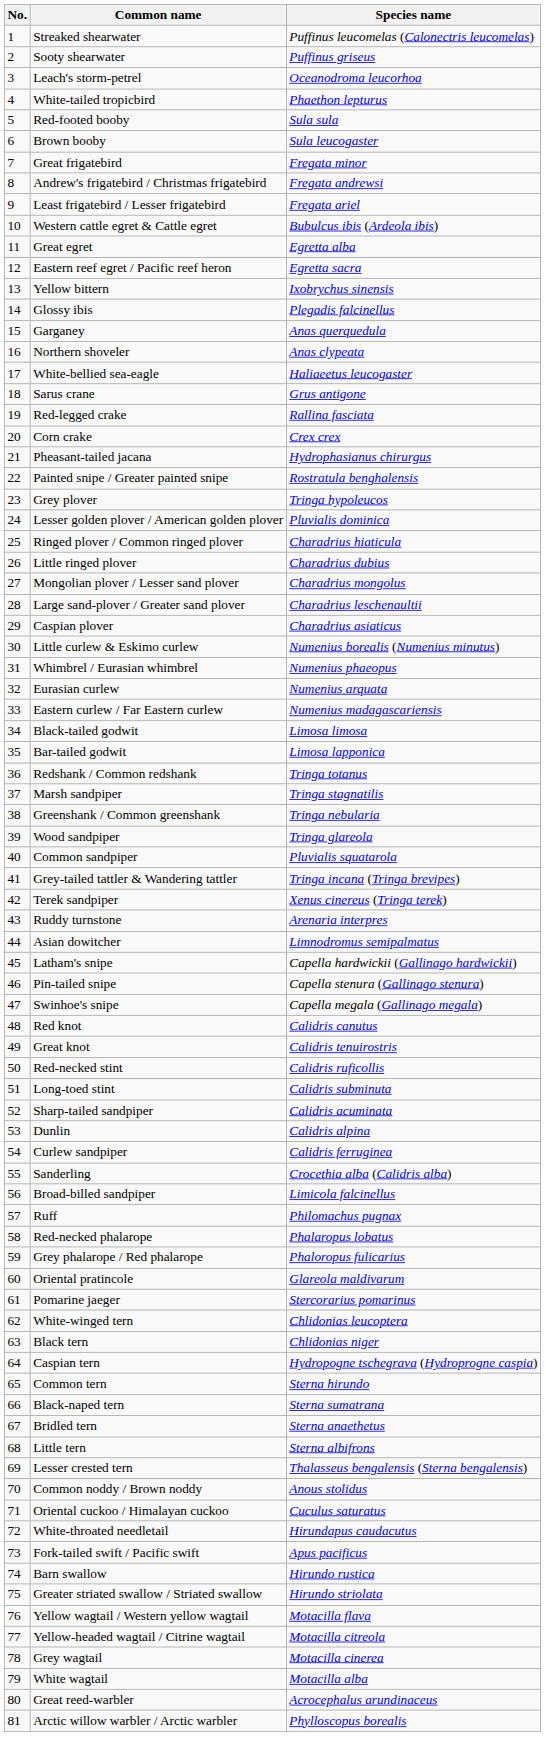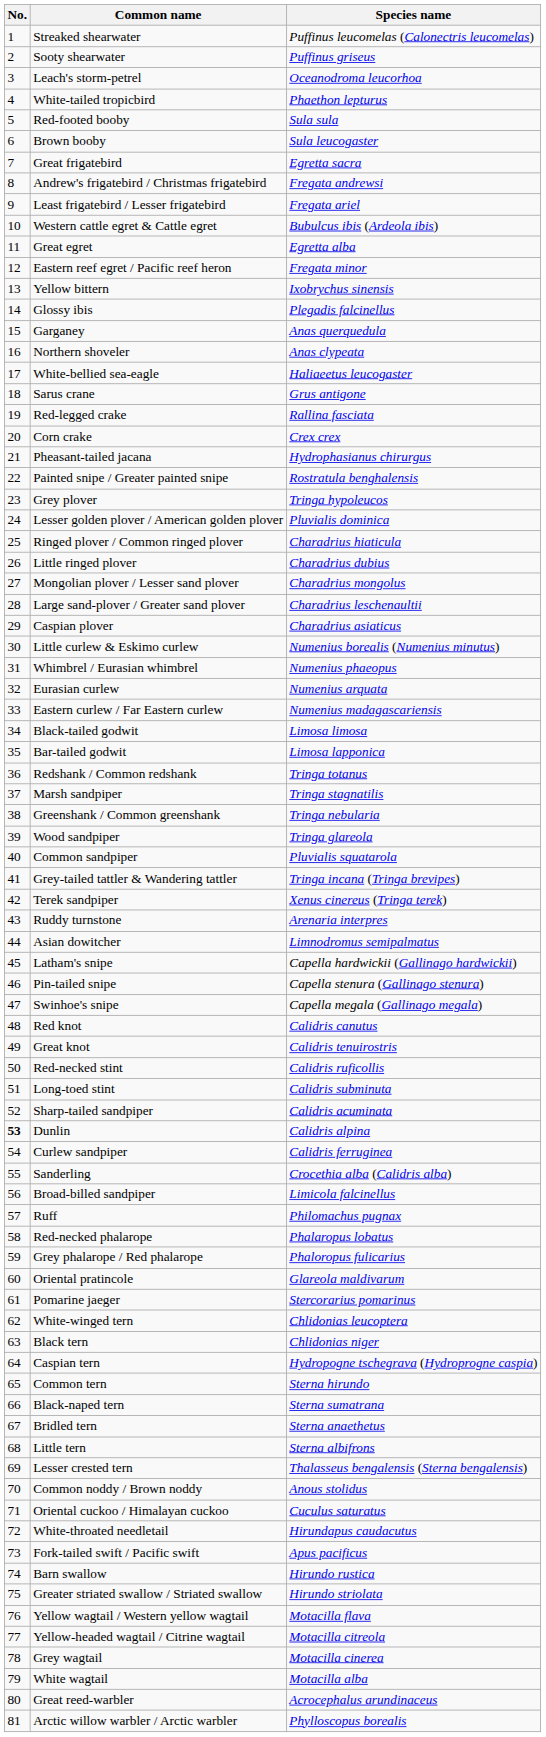Great frigatebird | Species name: Fregata minor -> Egretta sacra
Eastern reef egret / Pacific reef heron | Species name: Egretta sacra -> Fregata minor
Dunlin | No.: normal -> bold
